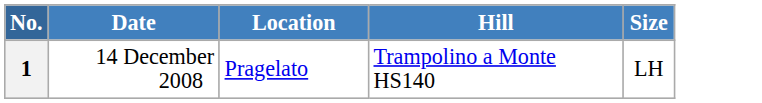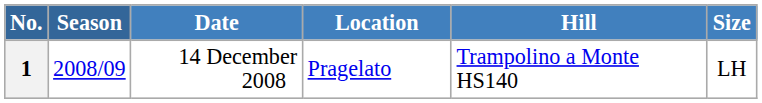+ column: Season | 2008/09
